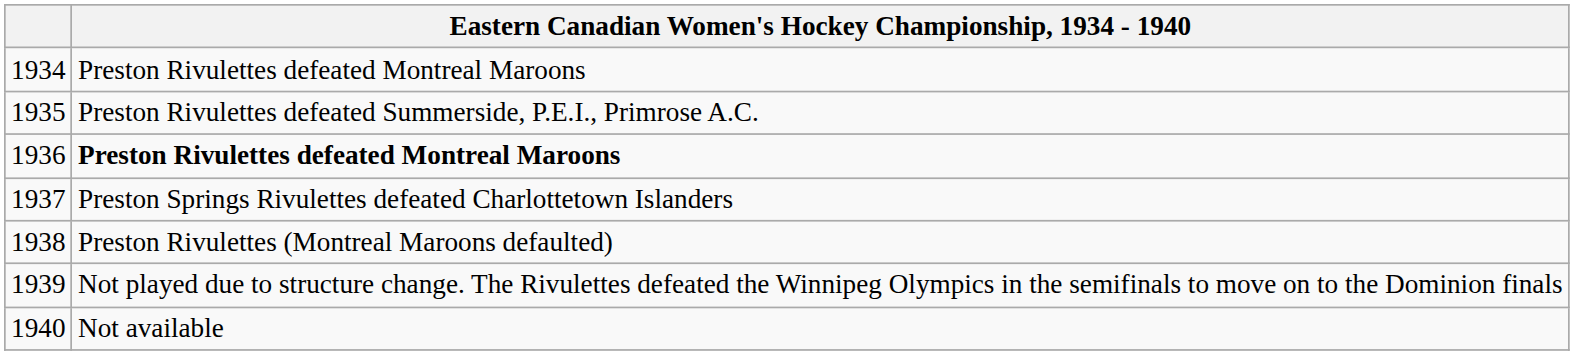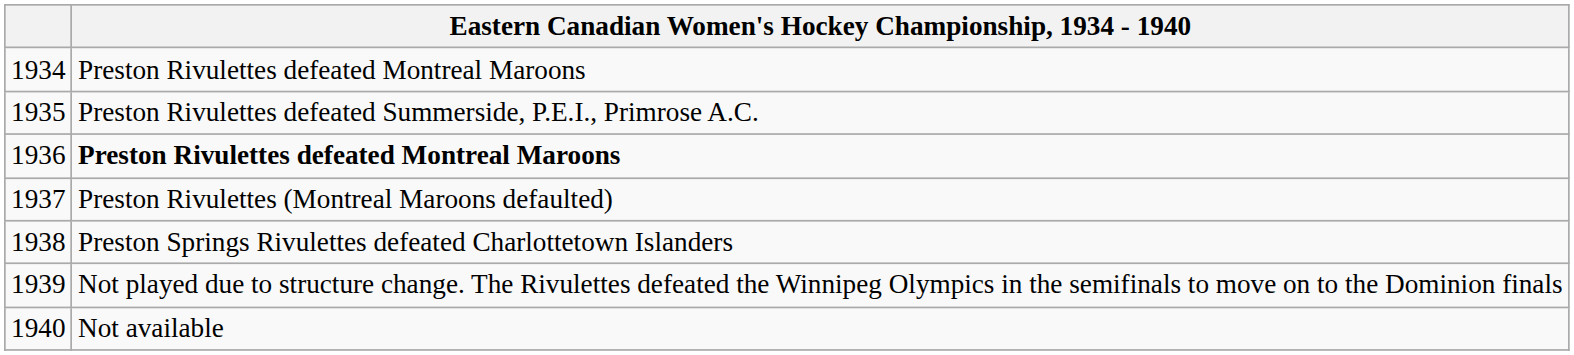1937 | Eastern Canadian Women's Hockey Championship, 1934 - 1940: Preston Springs Rivulettes defeated Charlottetown Islanders -> Preston Rivulettes (Montreal Maroons defaulted)
1938 | Eastern Canadian Women's Hockey Championship, 1934 - 1940: Preston Rivulettes (Montreal Maroons defaulted) -> Preston Springs Rivulettes defeated Charlottetown Islanders
